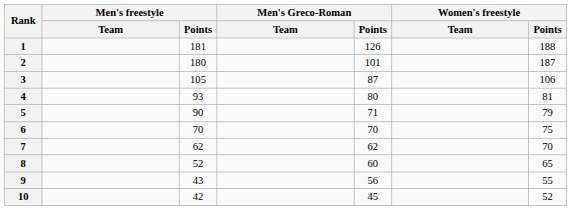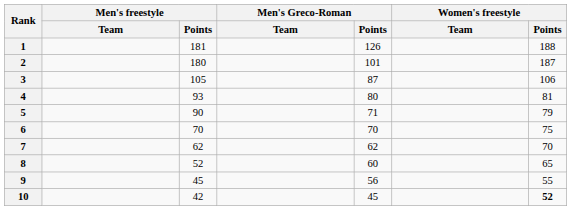9 | Men's freestyle / Points: 43 -> 45
10 | Women's freestyle / Points: normal -> bold
